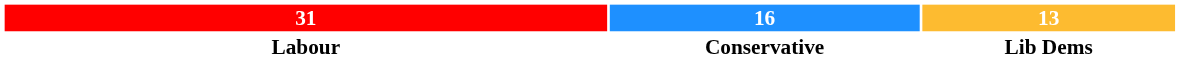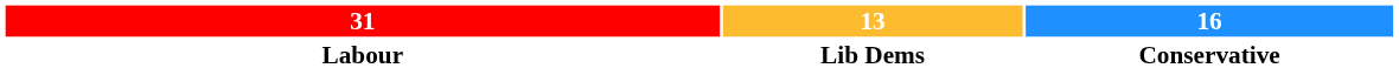columns swapped: 16 <-> 13
